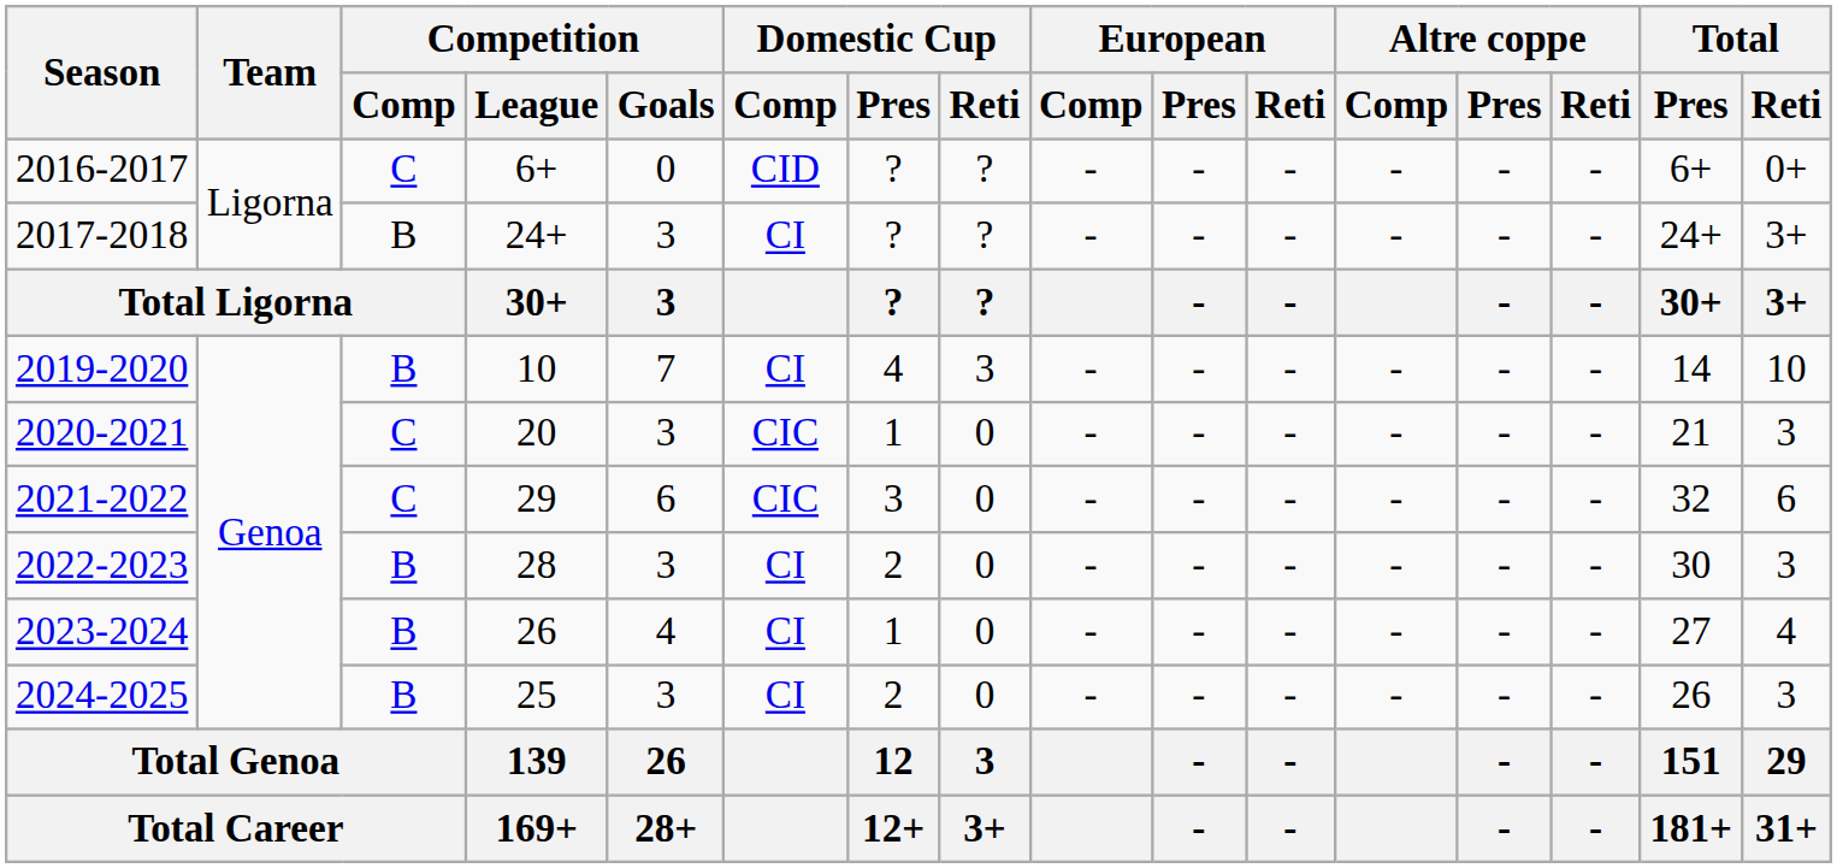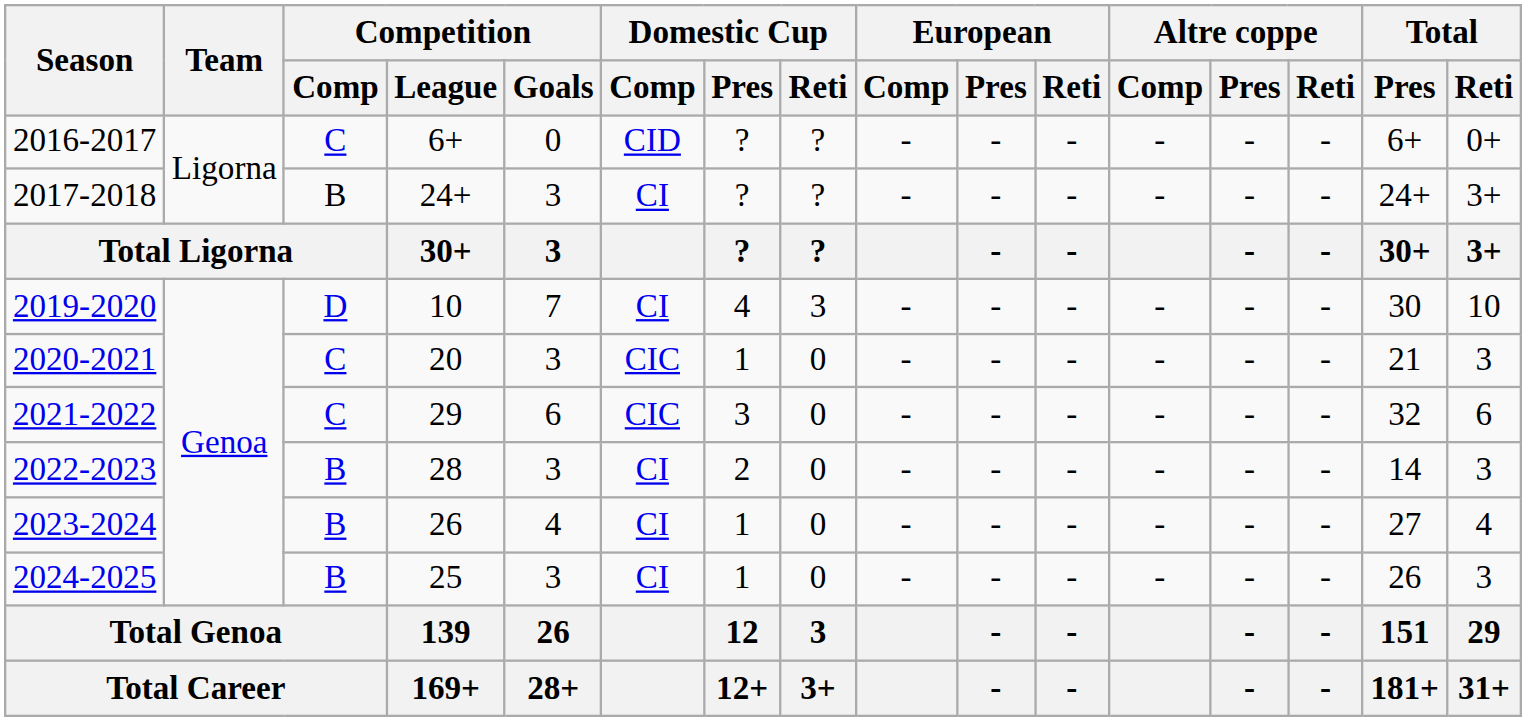2019-2020 | Competition / Comp: B -> D
2019-2020 | Total / Pres: 14 -> 30
2022-2023 | Total / Pres: 30 -> 14
2024-2025 | Domestic Cup / Pres: 2 -> 1
